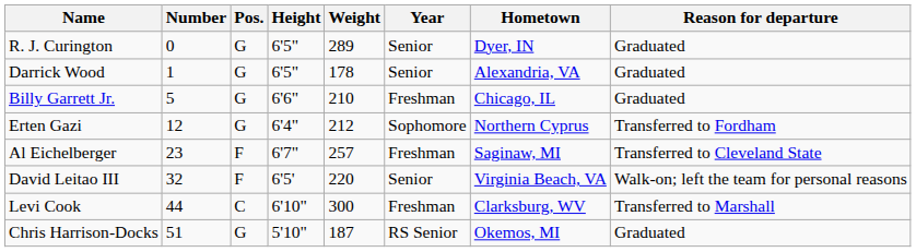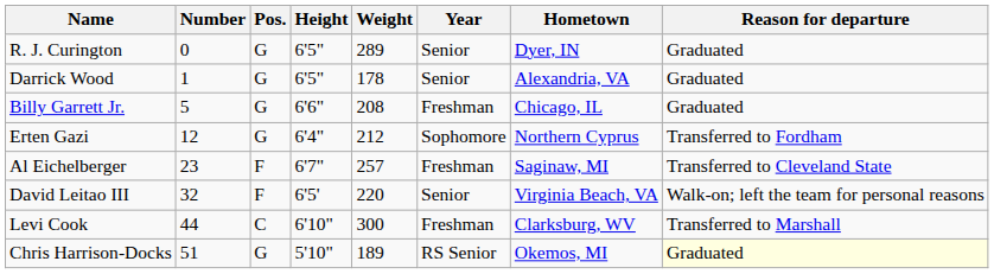Billy Garrett Jr. | Weight: 210 -> 208
Chris Harrison-Docks | Weight: 187 -> 189
Chris Harrison-Docks | Reason for departure: no background -> lightyellow background
